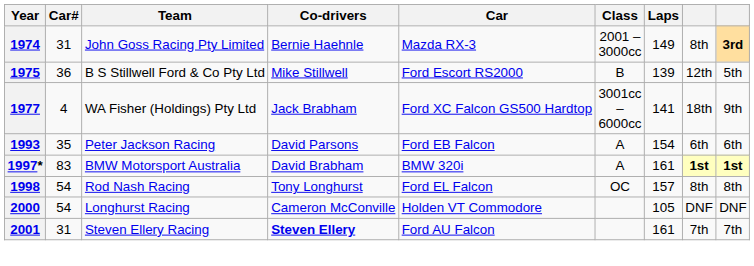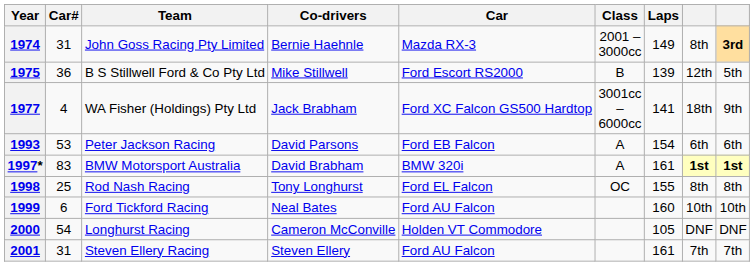1993 | Car#: 35 -> 53
1998 | Car#: 54 -> 25
1998 | Laps: 157 -> 155
+ row: 1999 | 6 | Ford Tickford Racing | Neal Bates | Ford AU Falcon | 160 | 10th | 10th
2001 | Co-drivers: bold -> normal
